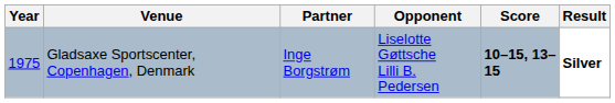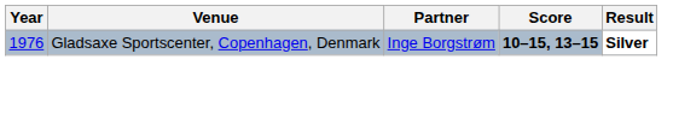- column: Opponent | Liselotte Gøttsche Lilli B. Pedersen
Gladsaxe Sportscenter, Copenhagen, Denmark | Year: 1975 -> 1976
